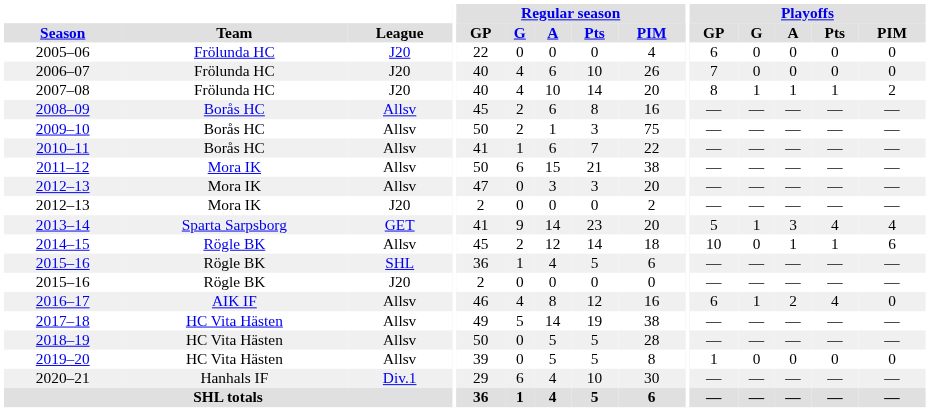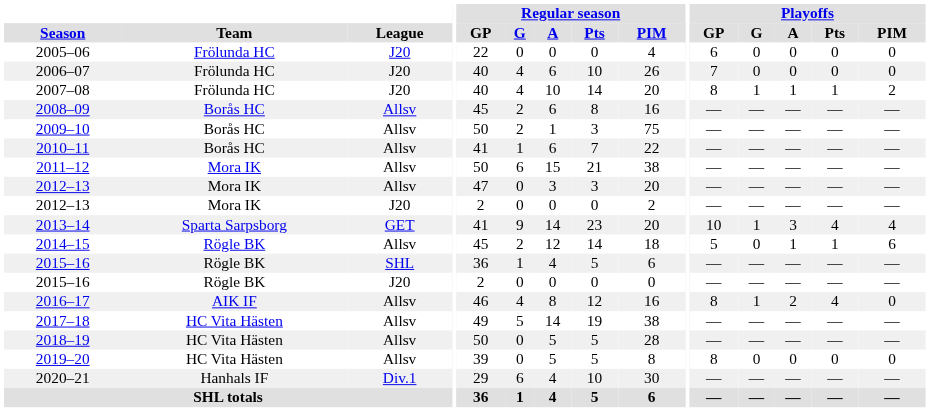2013–14 | Playoffs / GP: 5 -> 10
2014–15 | Playoffs / GP: 10 -> 5
2016–17 | Playoffs / GP: 6 -> 8
2019–20 | Playoffs / GP: 1 -> 8
